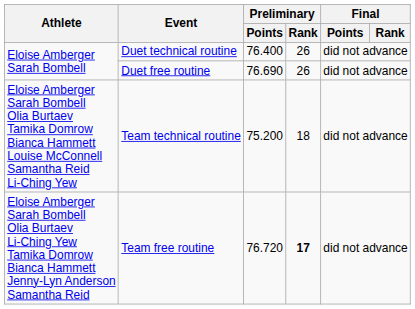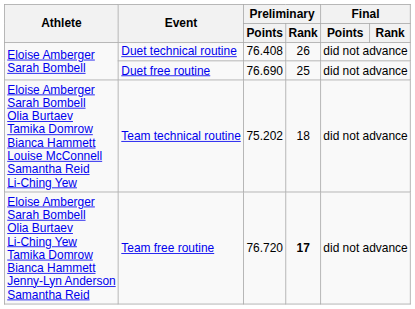Duet technical routine | Preliminary / Points: 76.400 -> 76.408
Duet free routine | Preliminary / Rank: 26 -> 25
Team technical routine | Preliminary / Points: 75.200 -> 75.202
